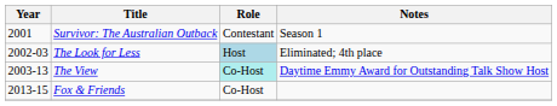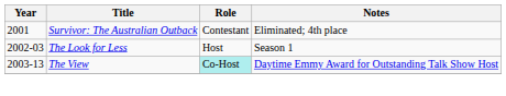Survivor: The Australian Outback | Notes: Season 1 -> Eliminated; 4th place
The Look for Less | Role: lightblue background -> no background
The Look for Less | Notes: Eliminated; 4th place -> Season 1
- row: 2013-15 | Fox & Friends | Co-Host
